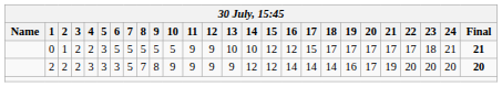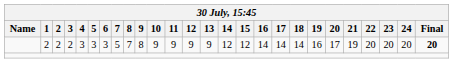- row: 0 | 1 | 2 | 2 | 3 | 5 | 5 | 5 | 5 | 5 | 9 | 9 | 10 | 10 | 12 | 12 | 15 | 17 | 17 | 17 | 17 | 17 | 18 | 21 | 21
